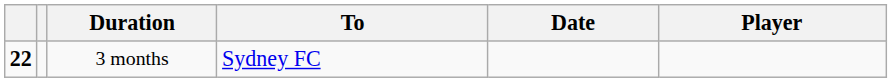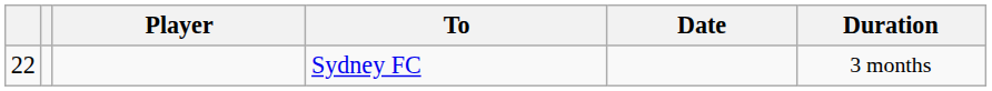columns swapped: Player <-> Duration
Sydney FC | column 1: bold -> normal
